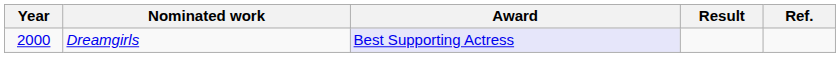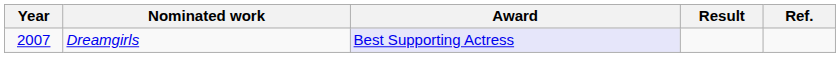Dreamgirls | Year: 2000 -> 2007
